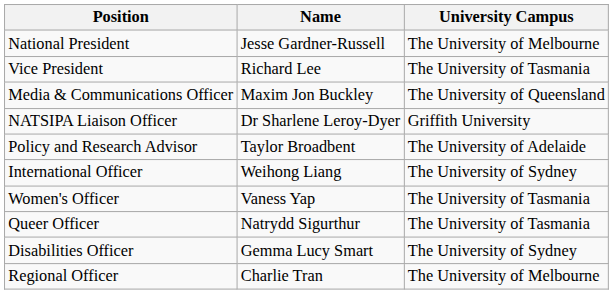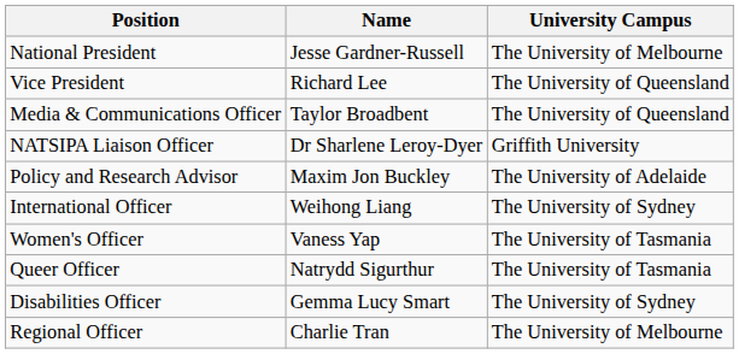Vice President | University Campus: The University of Tasmania -> The University of Queensland
Media & Communications Officer | Name: Maxim Jon Buckley -> Taylor Broadbent
Policy and Research Advisor | Name: Taylor Broadbent -> Maxim Jon Buckley
